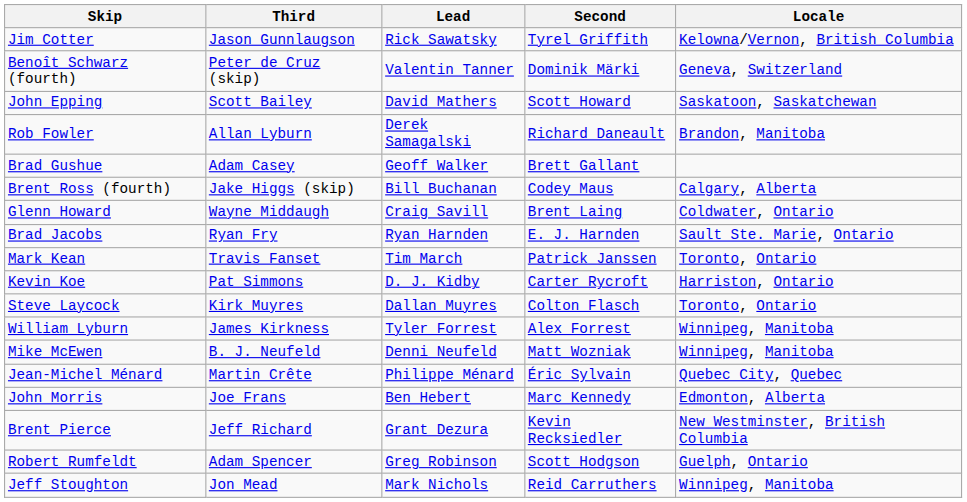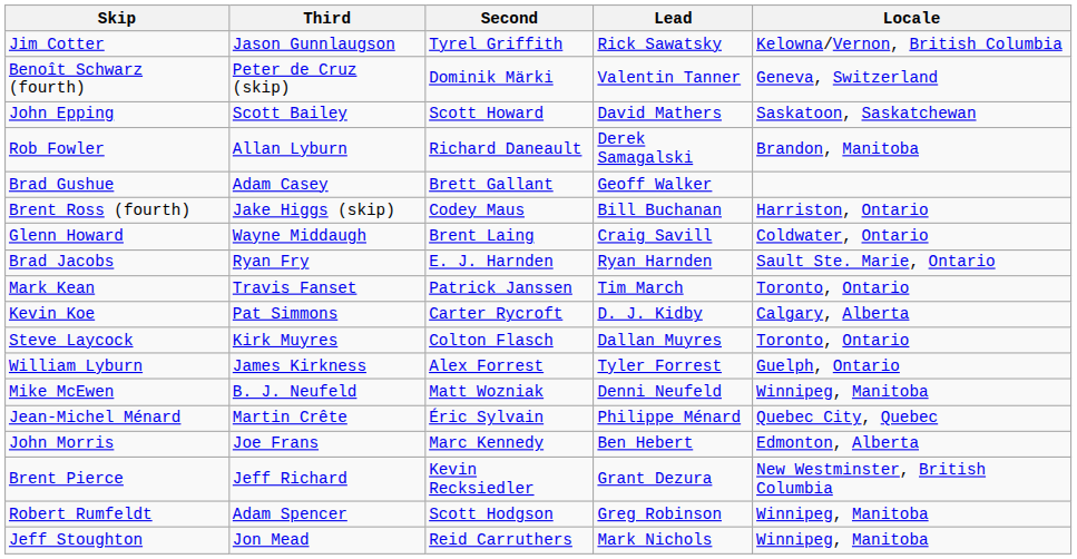columns swapped: Second <-> Lead
Brent Ross (fourth) | Locale: Calgary, Alberta -> Harriston, Ontario
Kevin Koe | Locale: Harriston, Ontario -> Calgary, Alberta
William Lyburn | Locale: Winnipeg, Manitoba -> Guelph, Ontario
Robert Rumfeldt | Locale: Guelph, Ontario -> Winnipeg, Manitoba
